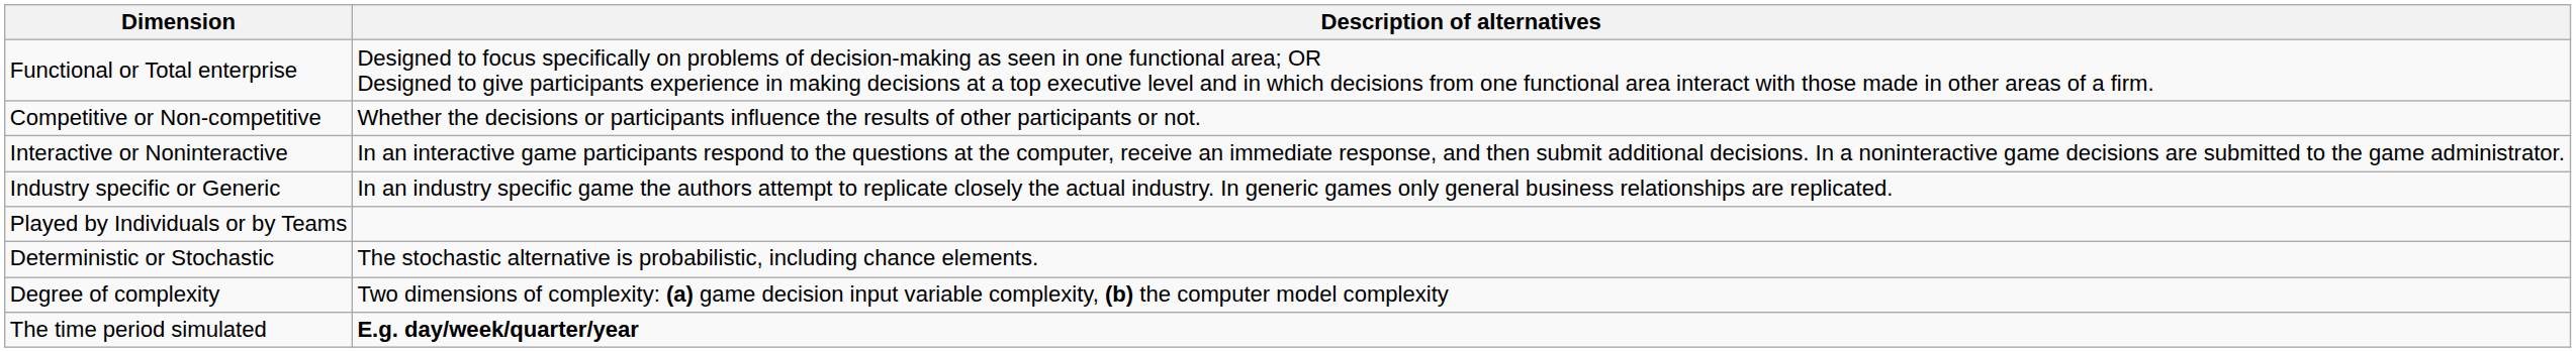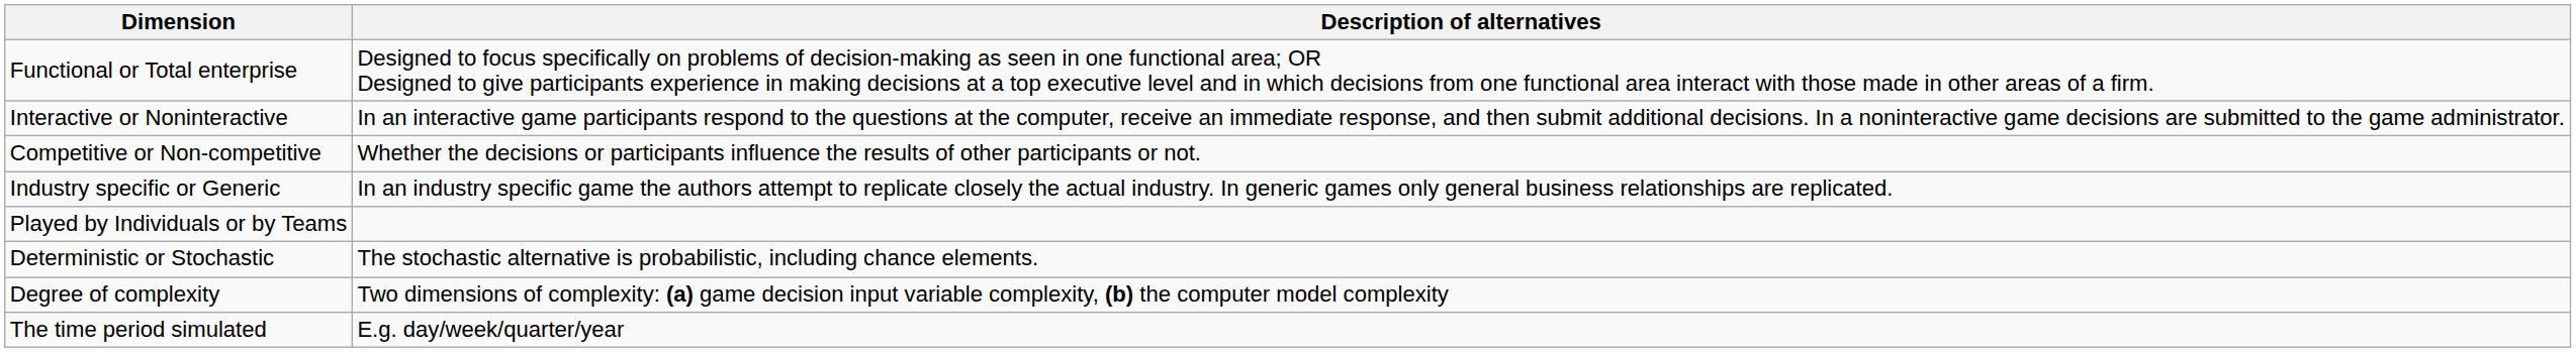rows swapped: Competitive or Non-competitive <-> Interactive or Noninteractive
The time period simulated | Description of alternatives: bold -> normal
